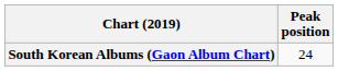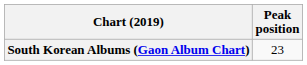South Korean Albums (Gaon Album Chart) | Peak position: 24 -> 23
